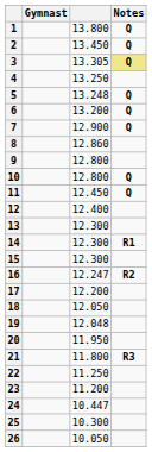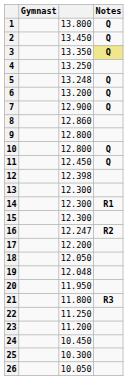3 | column 3: 13.305 -> 13.350
12 | column 3: 12.400 -> 12.398
24 | column 3: 10.447 -> 10.450
